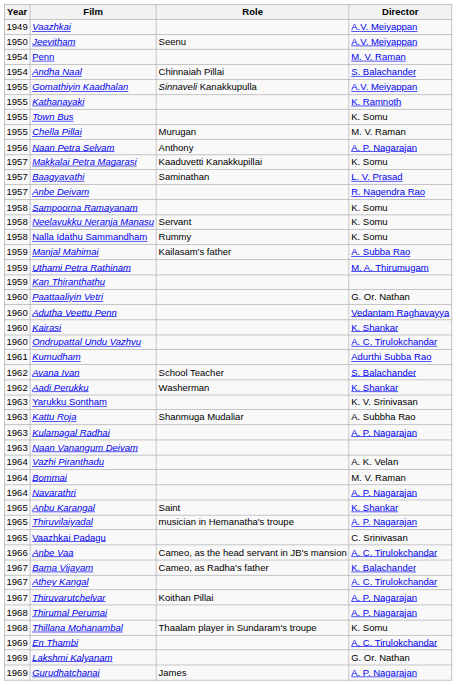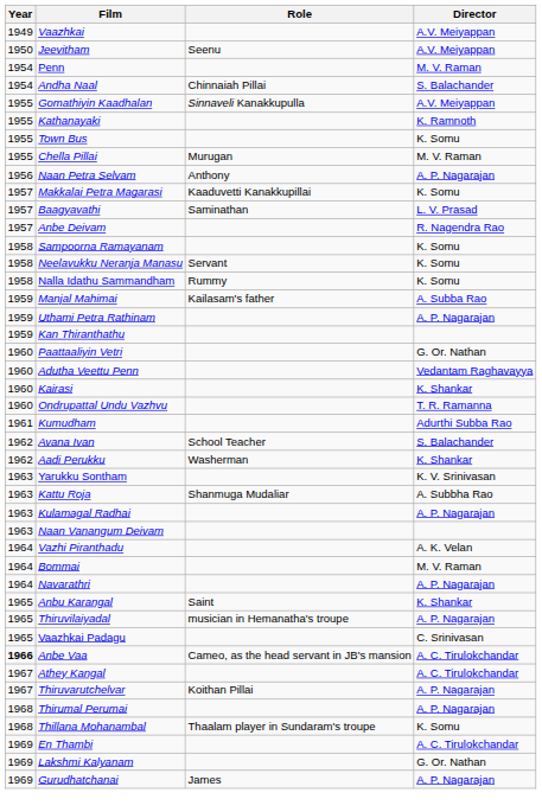Uthami Petra Rathinam | Director: M. A. Thirumugam -> A. P. Nagarajan
Ondrupattal Undu Vazhvu | Director: A. C. Tirulokchandar -> T. R. Ramanna
Anbe Vaa | Year: normal -> bold
- row: 1967 | Bama Vijayam | Cameo, as Radha's father | K. Balachander
